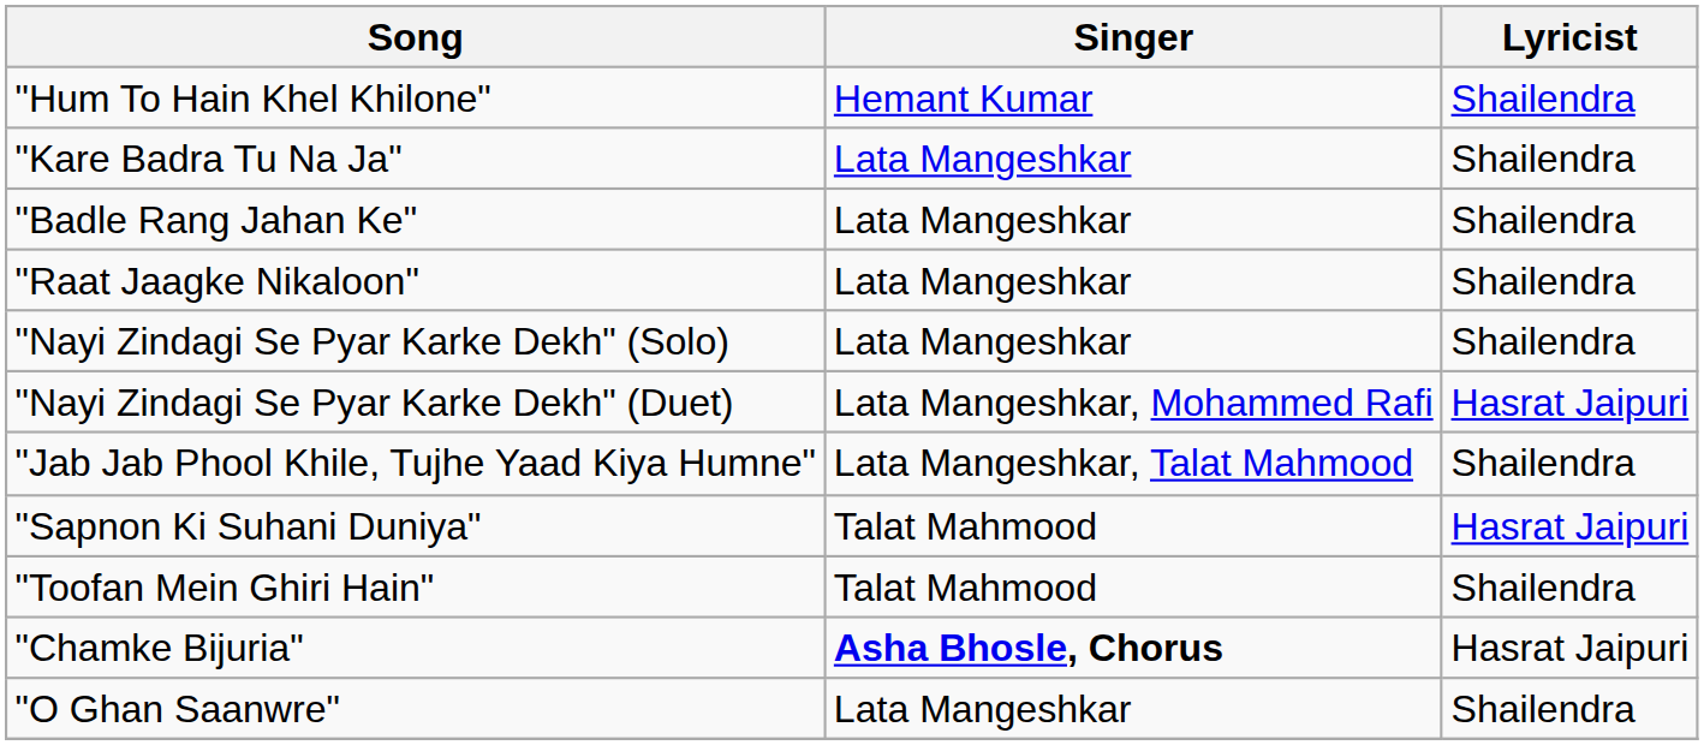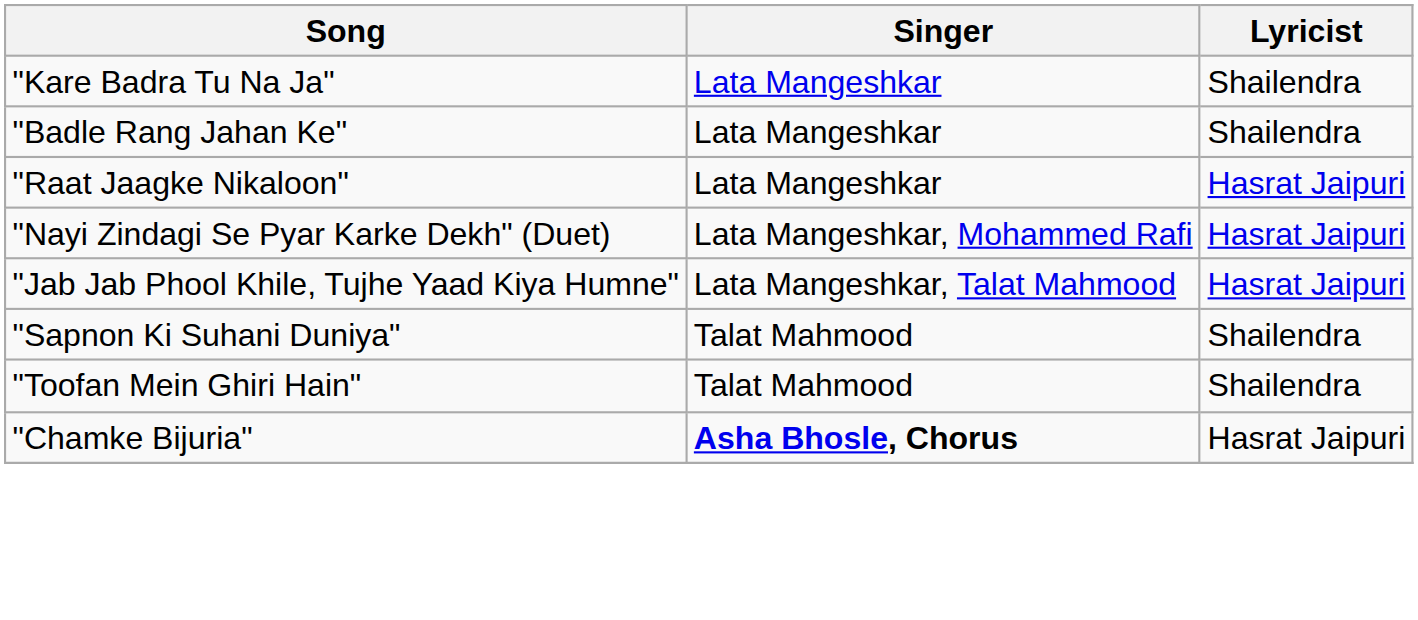- row: "Hum To Hain Khel Khilone" | Hemant Kumar | Shailendra
"Raat Jaagke Nikaloon" | Lyricist: Shailendra -> Hasrat Jaipuri
- row: "Nayi Zindagi Se Pyar Karke Dekh" (Solo) | Lata Mangeshkar | Shailendra
"Jab Jab Phool Khile, Tujhe Yaad Kiya Humne" | Lyricist: Shailendra -> Hasrat Jaipuri
"Sapnon Ki Suhani Duniya" | Lyricist: Hasrat Jaipuri -> Shailendra
- row: "O Ghan Saanwre" | Lata Mangeshkar | Shailendra
